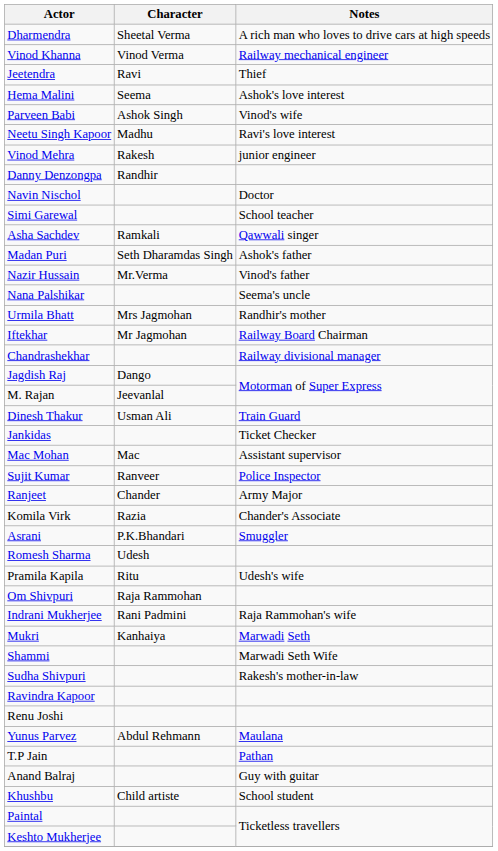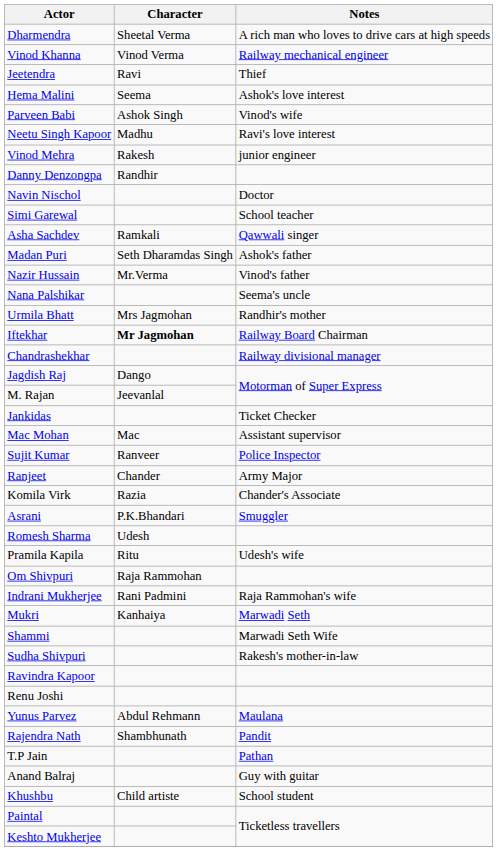Iftekhar | Character: normal -> bold
- row: Dinesh Thakur | Usman Ali | Train Guard
+ row: Rajendra Nath | Shambhunath | Pandit
